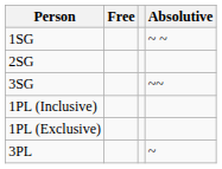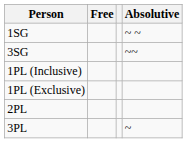- row: 2SG
+ row: 2PL
